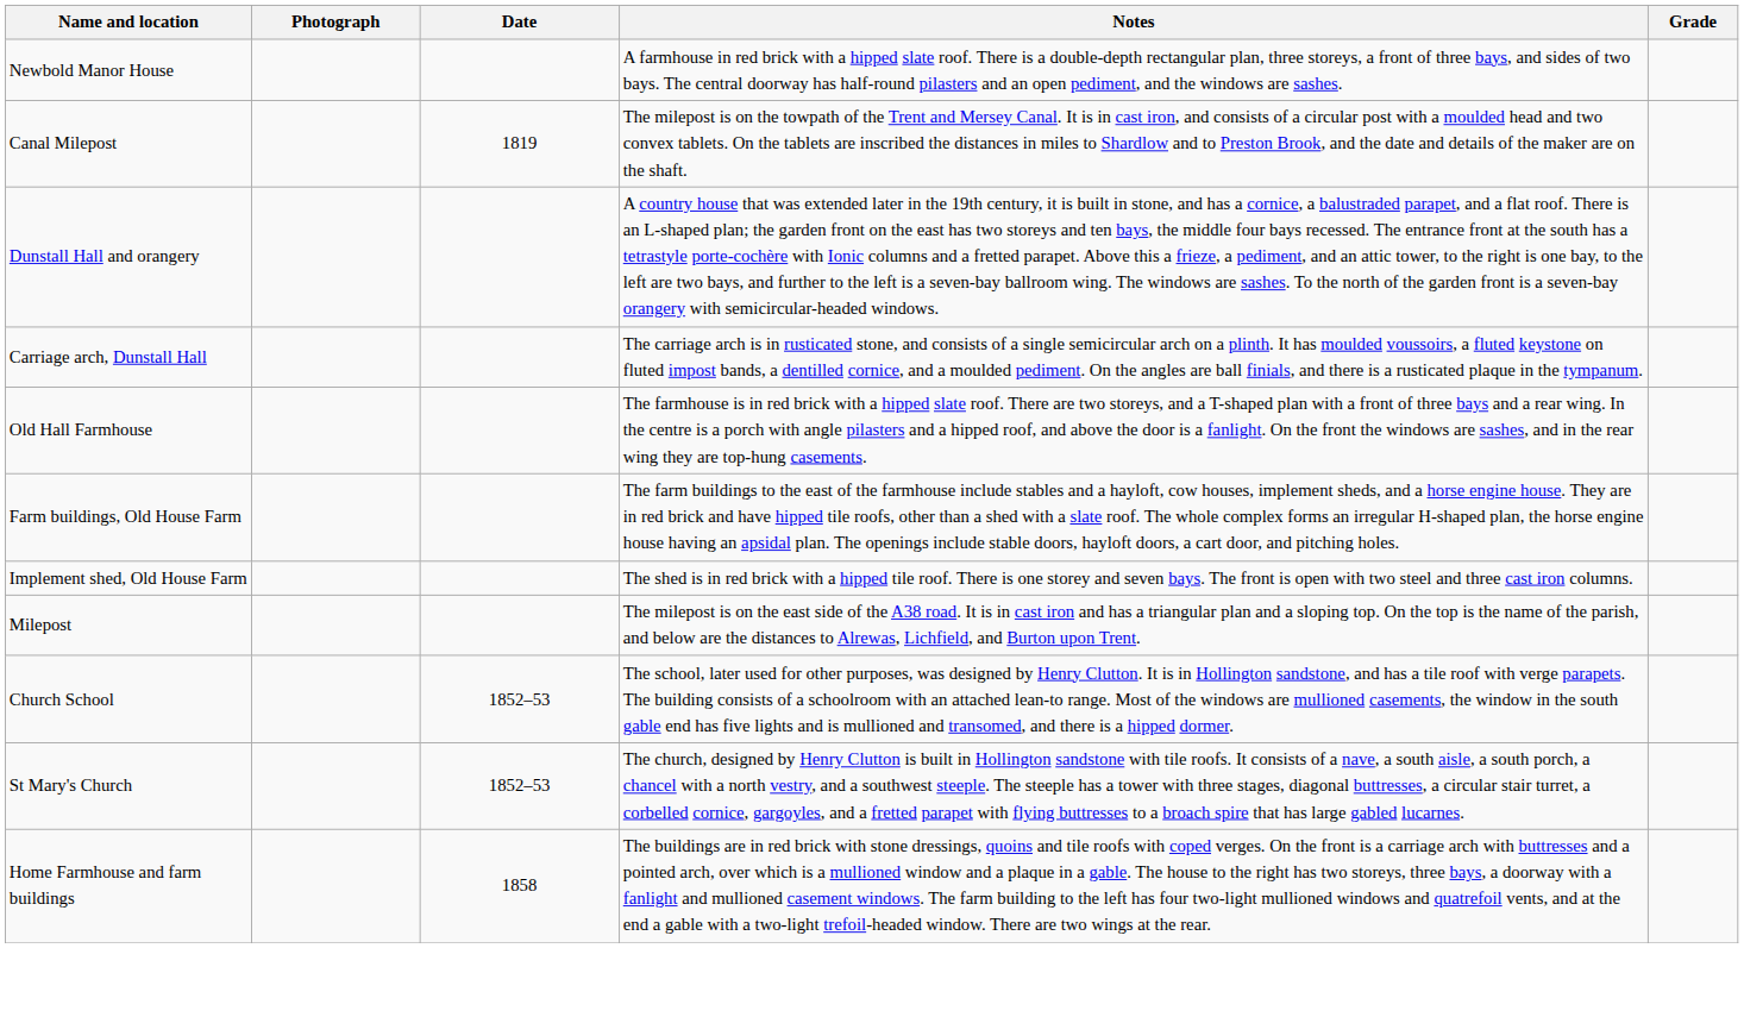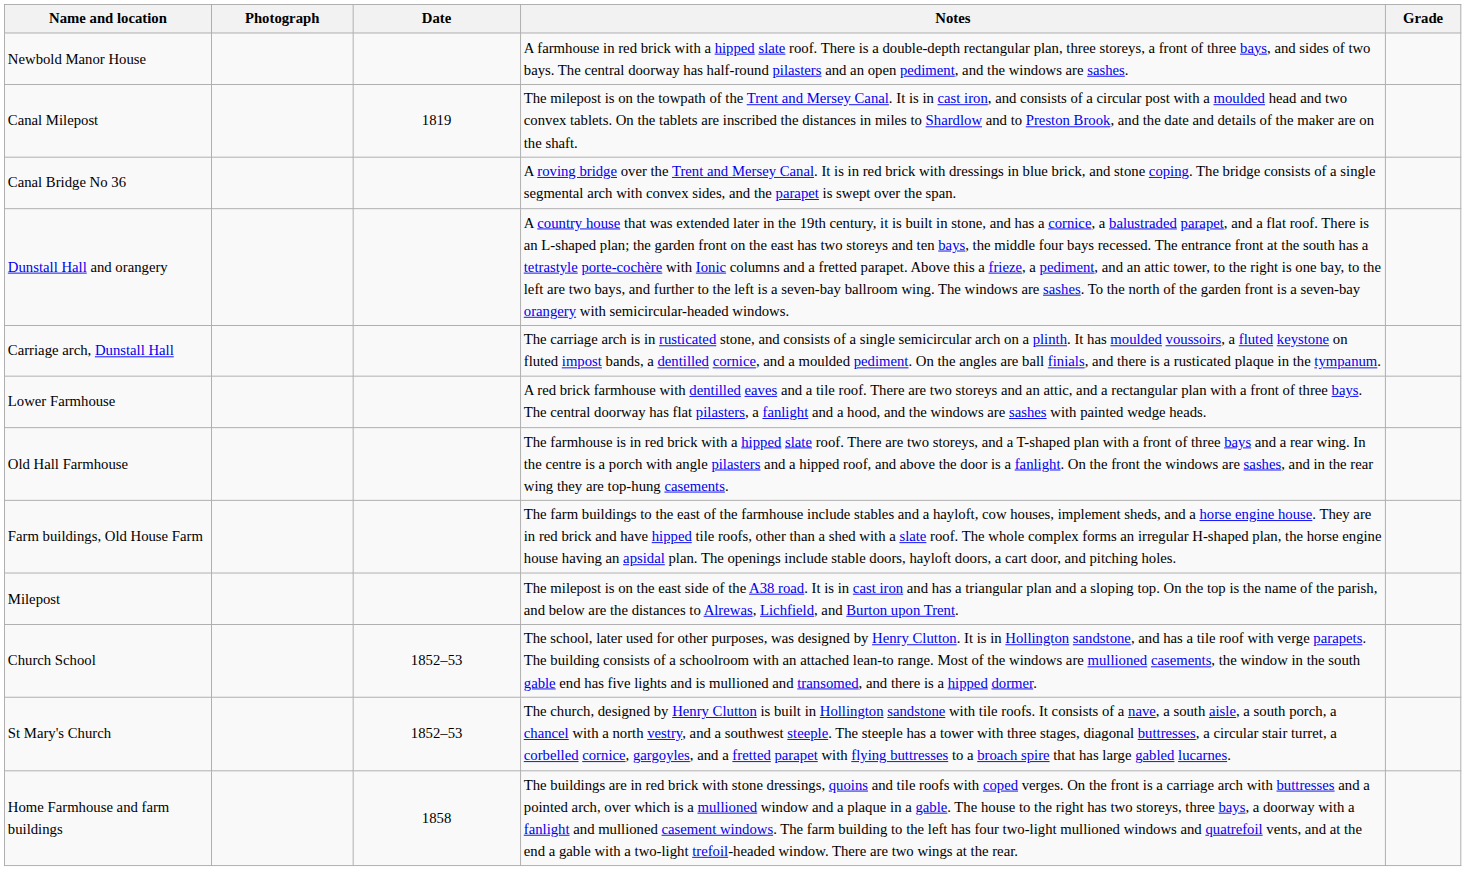+ row: Canal Bridge No 36 | A roving bridge over the Trent and Mersey Canal. It is in red brick with dressings in blue brick, and stone coping. The bridge consists of a single segmental arch with convex sides, and the parapet is swept over the span.
+ row: Lower Farmhouse | A red brick farmhouse with dentilled eaves and a tile roof. There are two storeys and an attic, and a rectangular plan with a front of three bays. The central doorway has flat pilasters, a fanlight and a hood, and the windows are sashes with painted wedge heads.
- row: Implement shed, Old House Farm | The shed is in red brick with a hipped tile roof. There is one storey and seven bays. The front is open with two steel and three cast iron columns.
